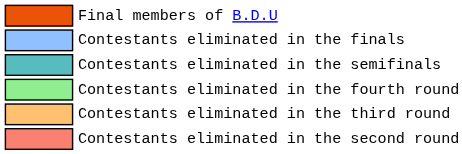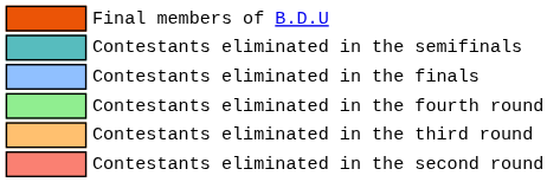rows swapped: Contestants eliminated in the finals <-> Contestants eliminated in the semifinals
